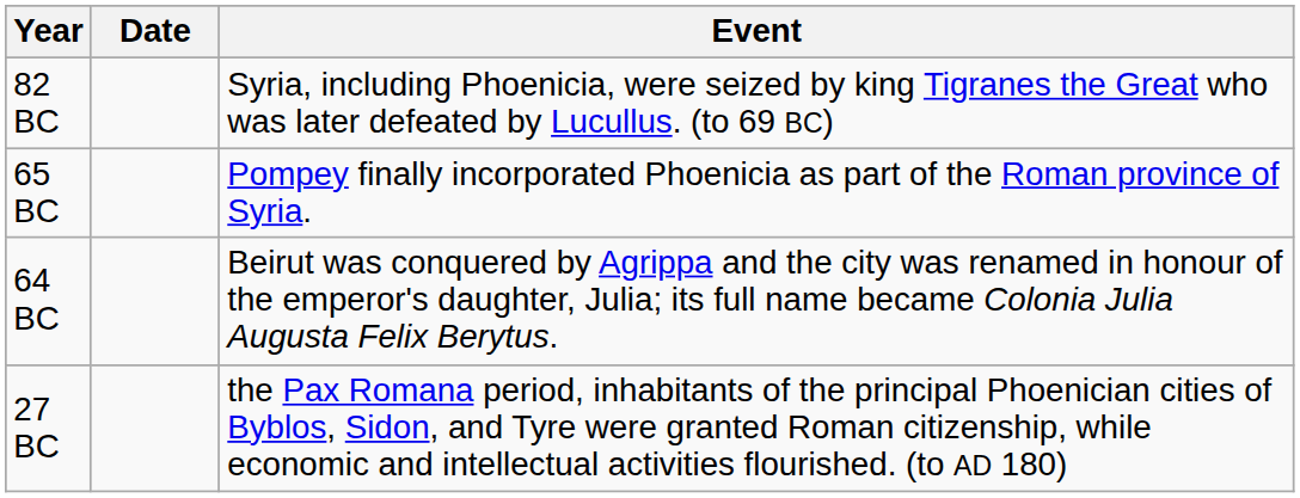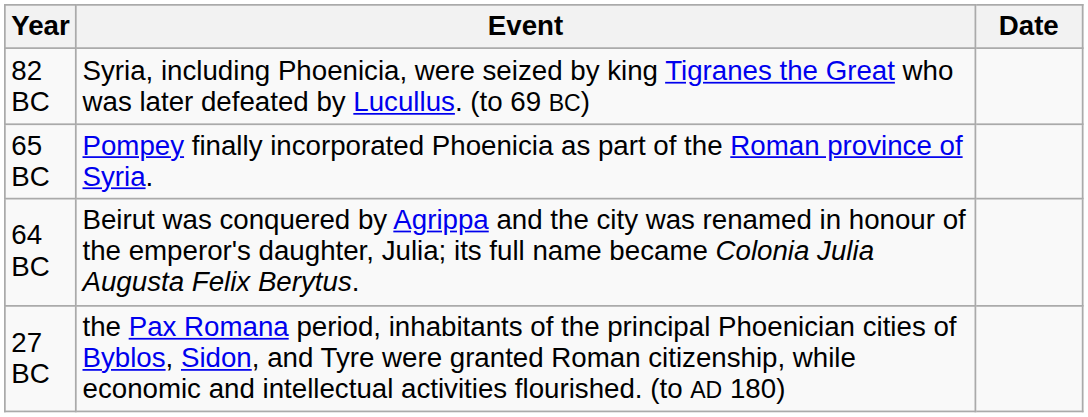columns swapped: Date <-> Event
